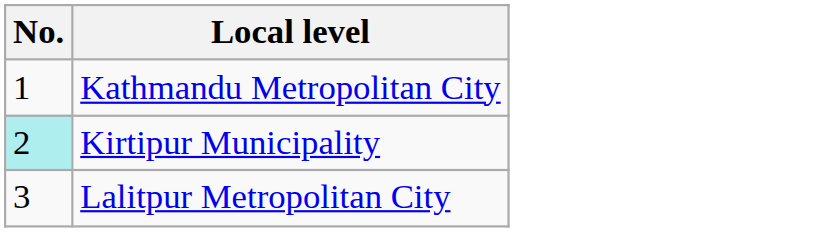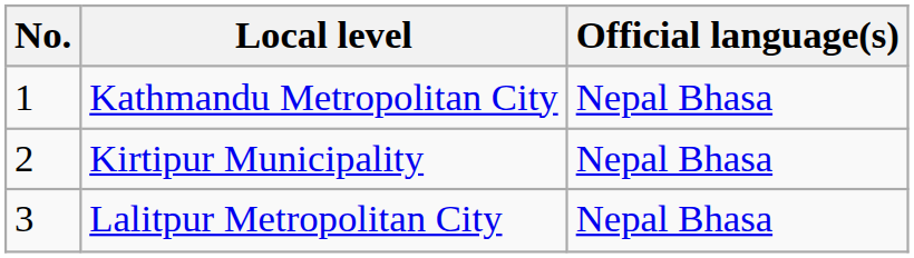+ column: Official language(s) | Nepal Bhasa | Nepal Bhasa | Nepal Bhasa
Kirtipur Municipality | No.: paleturquoise background -> no background
